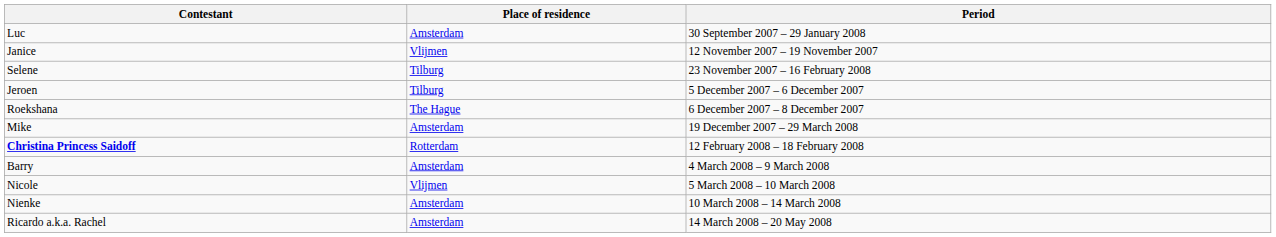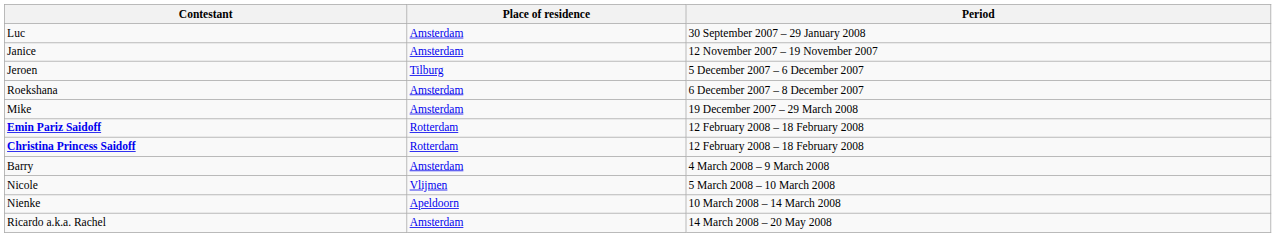Janice | Place of residence: Vlijmen -> Amsterdam
- row: Selene | Tilburg | 23 November 2007 – 16 February 2008
Roekshana | Place of residence: The Hague -> Amsterdam
+ row: Emin Pariz Saidoff | Rotterdam | 12 February 2008 – 18 February 2008
Nienke | Place of residence: Amsterdam -> Apeldoorn
